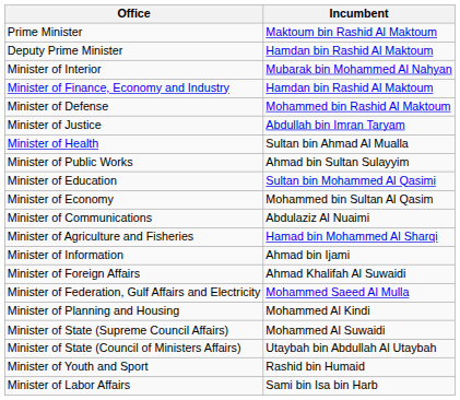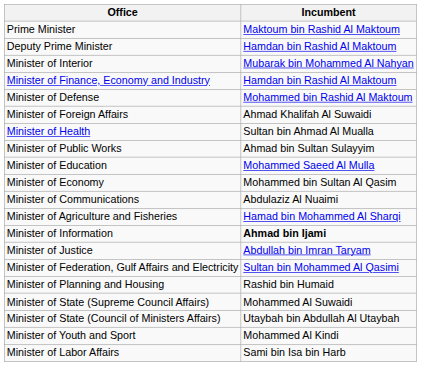rows swapped: Minister of Foreign Affairs <-> Minister of Justice
Minister of Education | Incumbent: Sultan bin Mohammed Al Qasimi -> Mohammed Saeed Al Mulla
Minister of Information | Incumbent: normal -> bold
Minister of Federation, Gulf Affairs and Electricity | Incumbent: Mohammed Saeed Al Mulla -> Sultan bin Mohammed Al Qasimi
Minister of Planning and Housing | Incumbent: Mohammed Al Kindi -> Rashid bin Humaid
Minister of Youth and Sport | Incumbent: Rashid bin Humaid -> Mohammed Al Kindi
